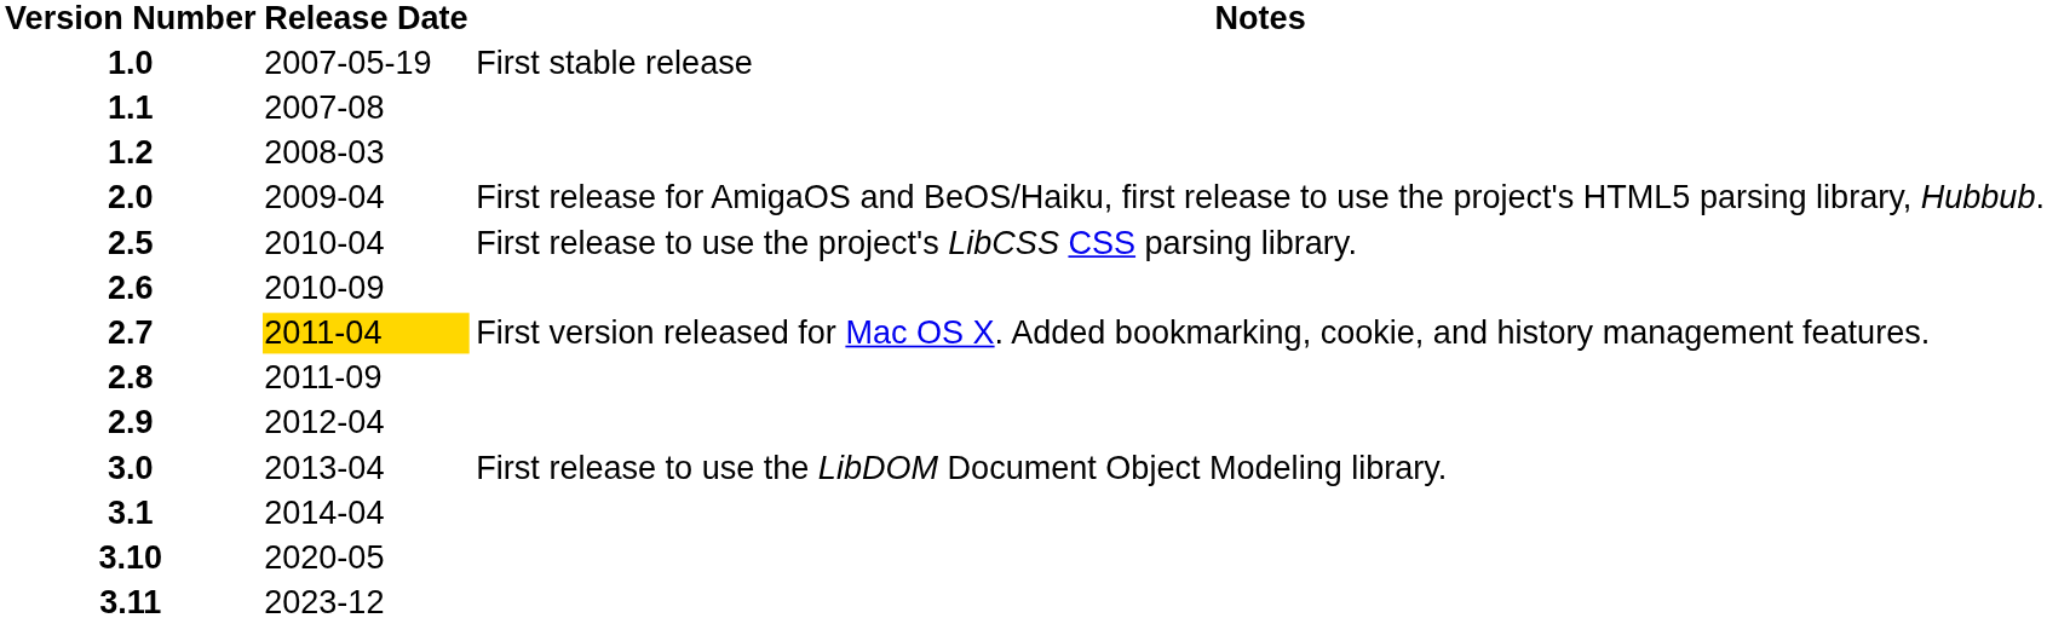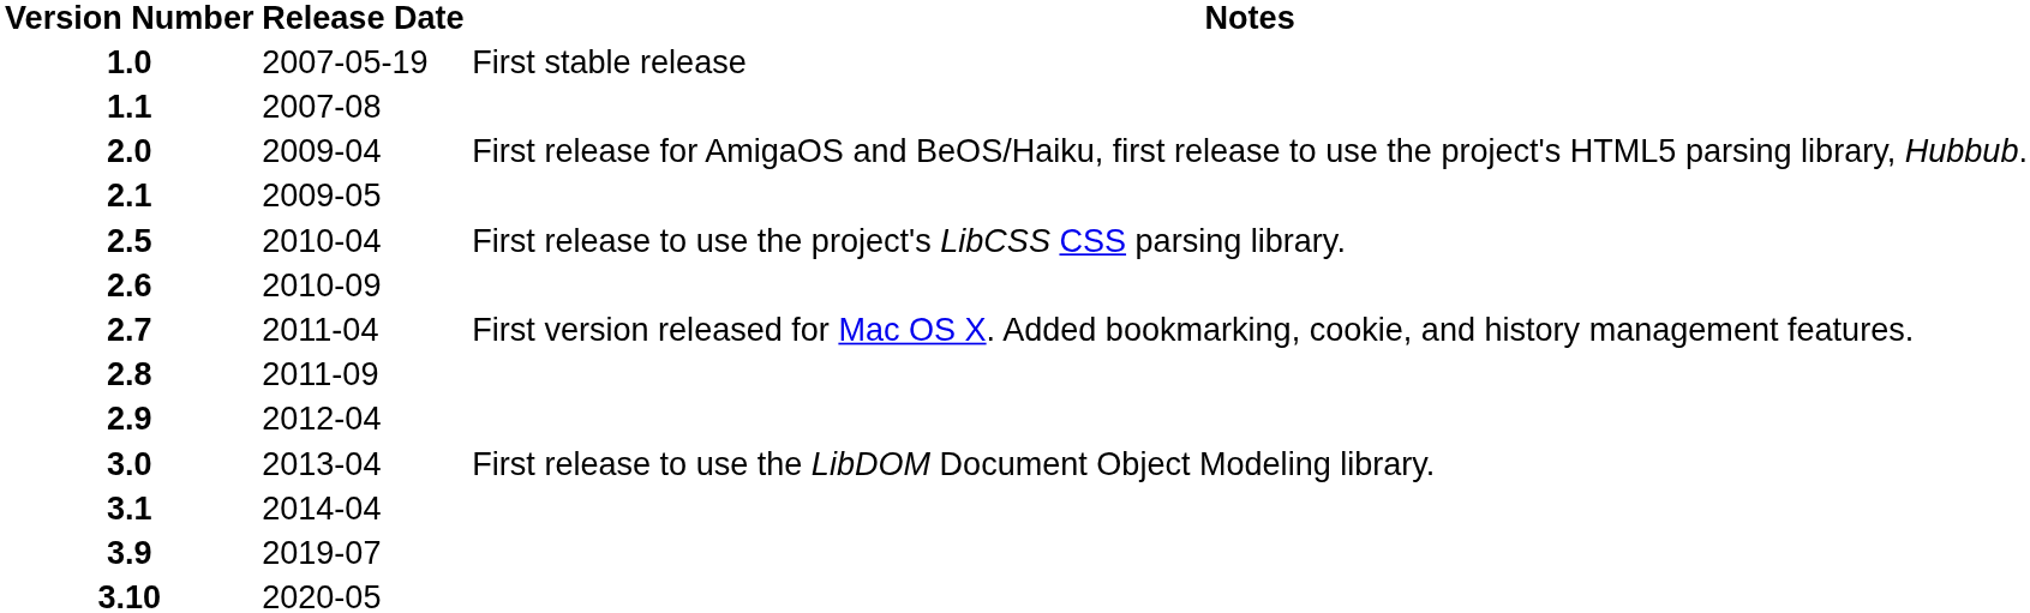- row: 1.2 | 2008-03
+ row: 2.1 | 2009-05
2.7 | Release Date: gold background -> no background
+ row: 3.9 | 2019-07
- row: 3.11 | 2023-12
